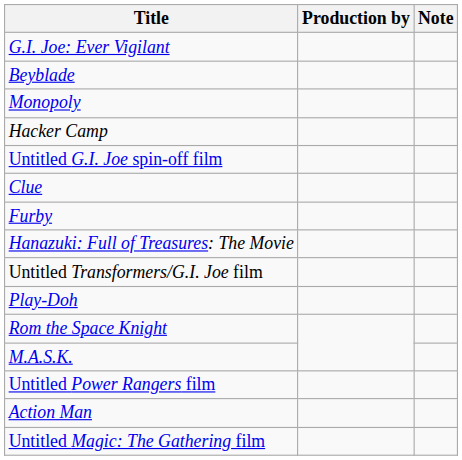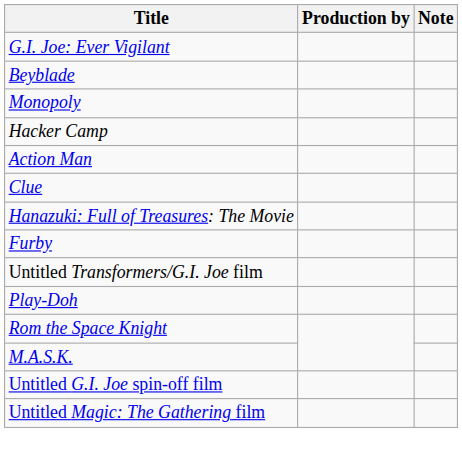rows swapped: Action Man <-> Untitled G.I. Joe spin-off film
rows swapped: Furby <-> Hanazuki: Full of Treasures: The Movie
- row: Untitled Power Rangers film
